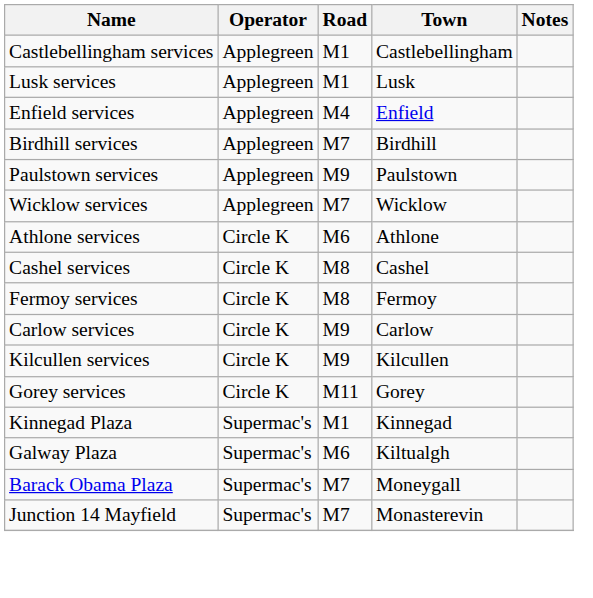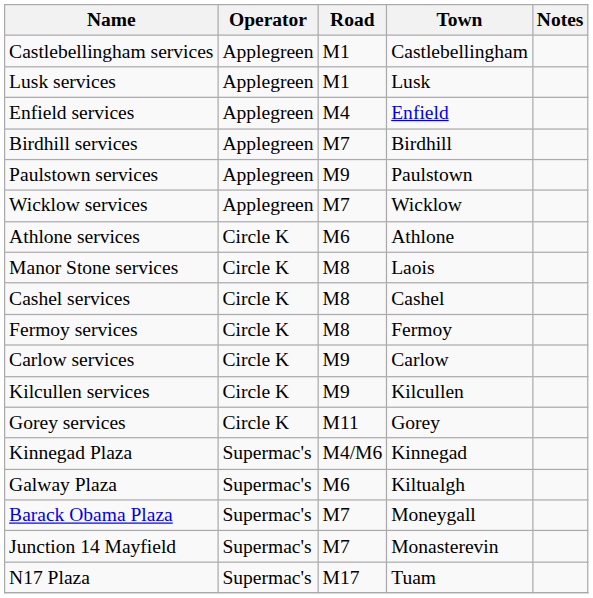+ row: Manor Stone services | Circle K | M8 | Laois
Kinnegad Plaza | Road: M1 -> M4/M6
+ row: N17 Plaza | Supermac's | M17 | Tuam
